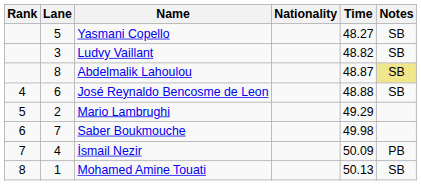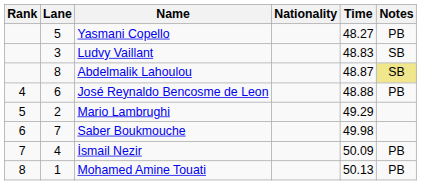Yasmani Copello | Notes: SB -> PB
Ludvy Vaillant | Time: 48.82 -> 48.83
José Reynaldo Bencosme de Leon | Notes: SB -> PB
Mohamed Amine Touati | Notes: SB -> PB
